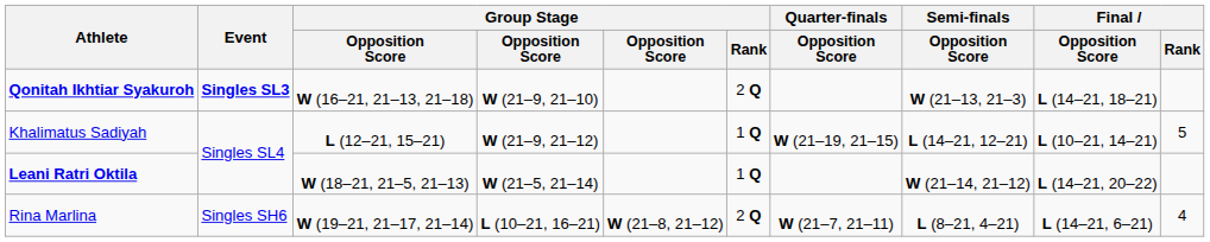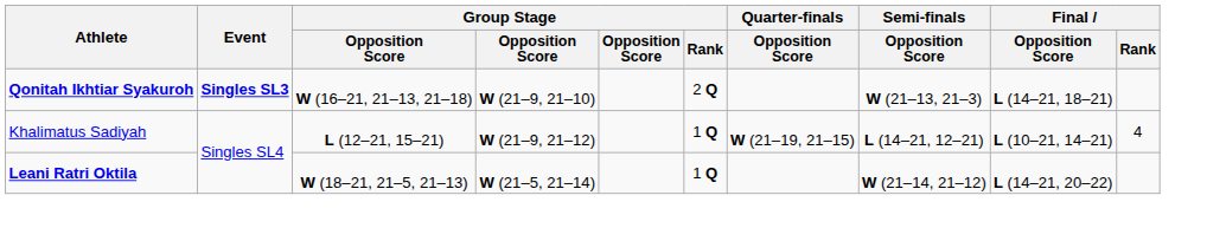Khalimatus Sadiyah | Final / Rank: 5 -> 4
- row: Rina Marlina | Singles SH6 | W (19–21, 21–17, 21–14) | L (10–21, 16–21) | W (21–8, 21–12) | 2 Q | W (21–7, 21–11) | L (8–21, 4–21) | L (14–21, 6–21) | 4
